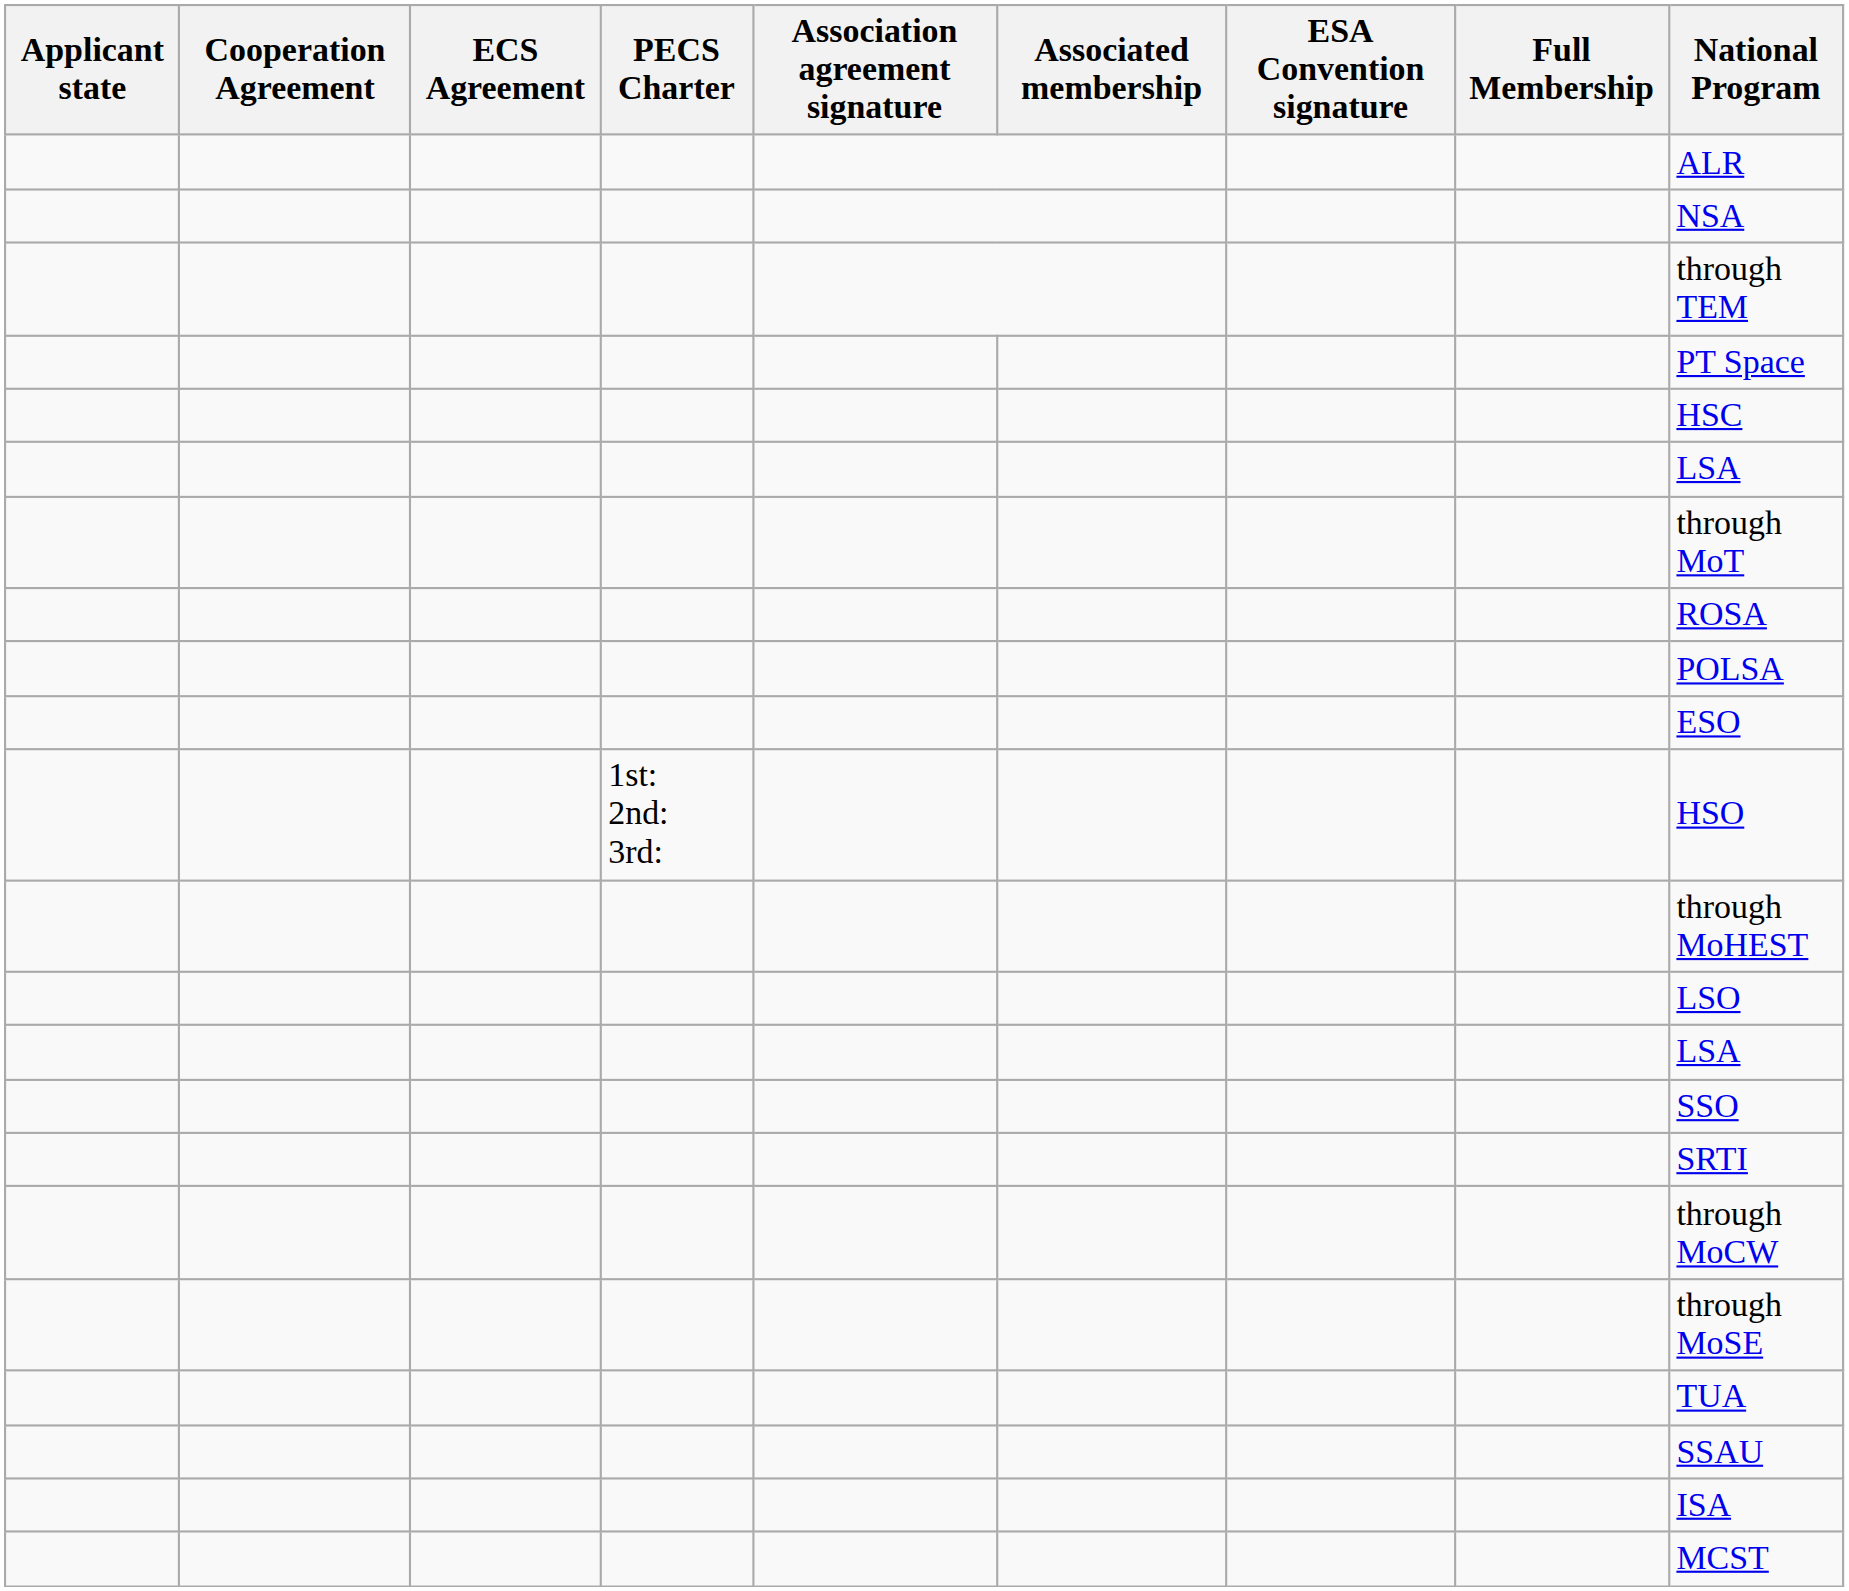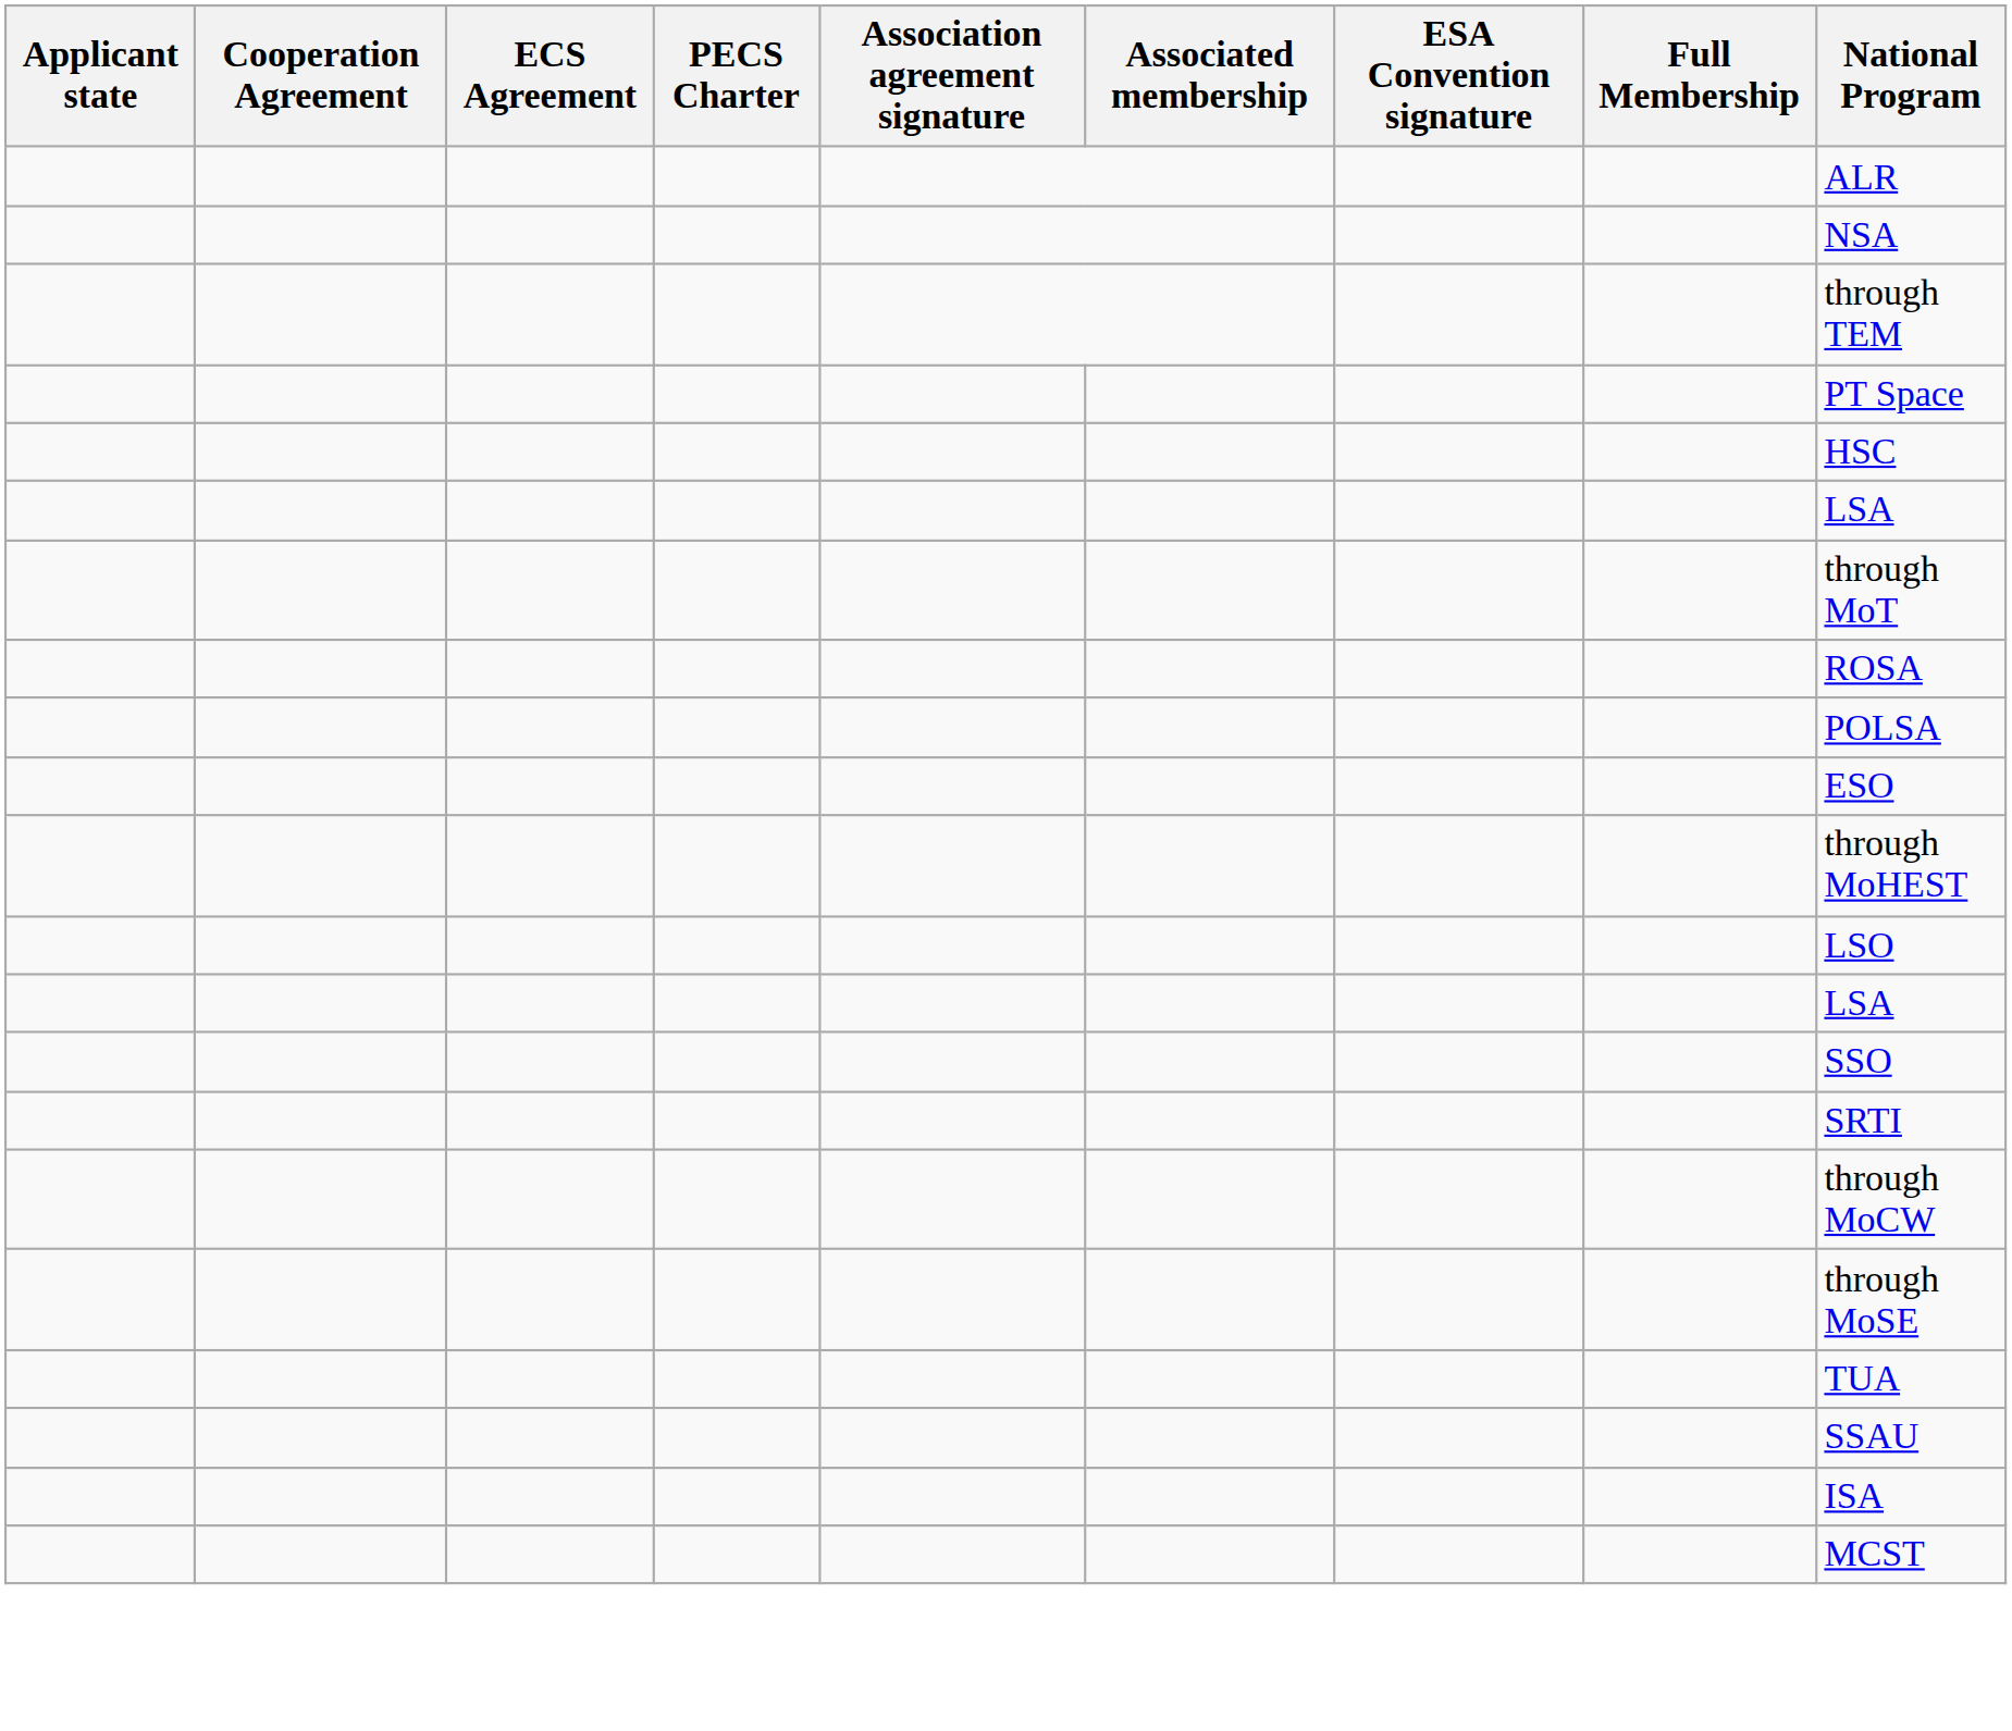- row: 1st: 2nd: 3rd: | HSO
